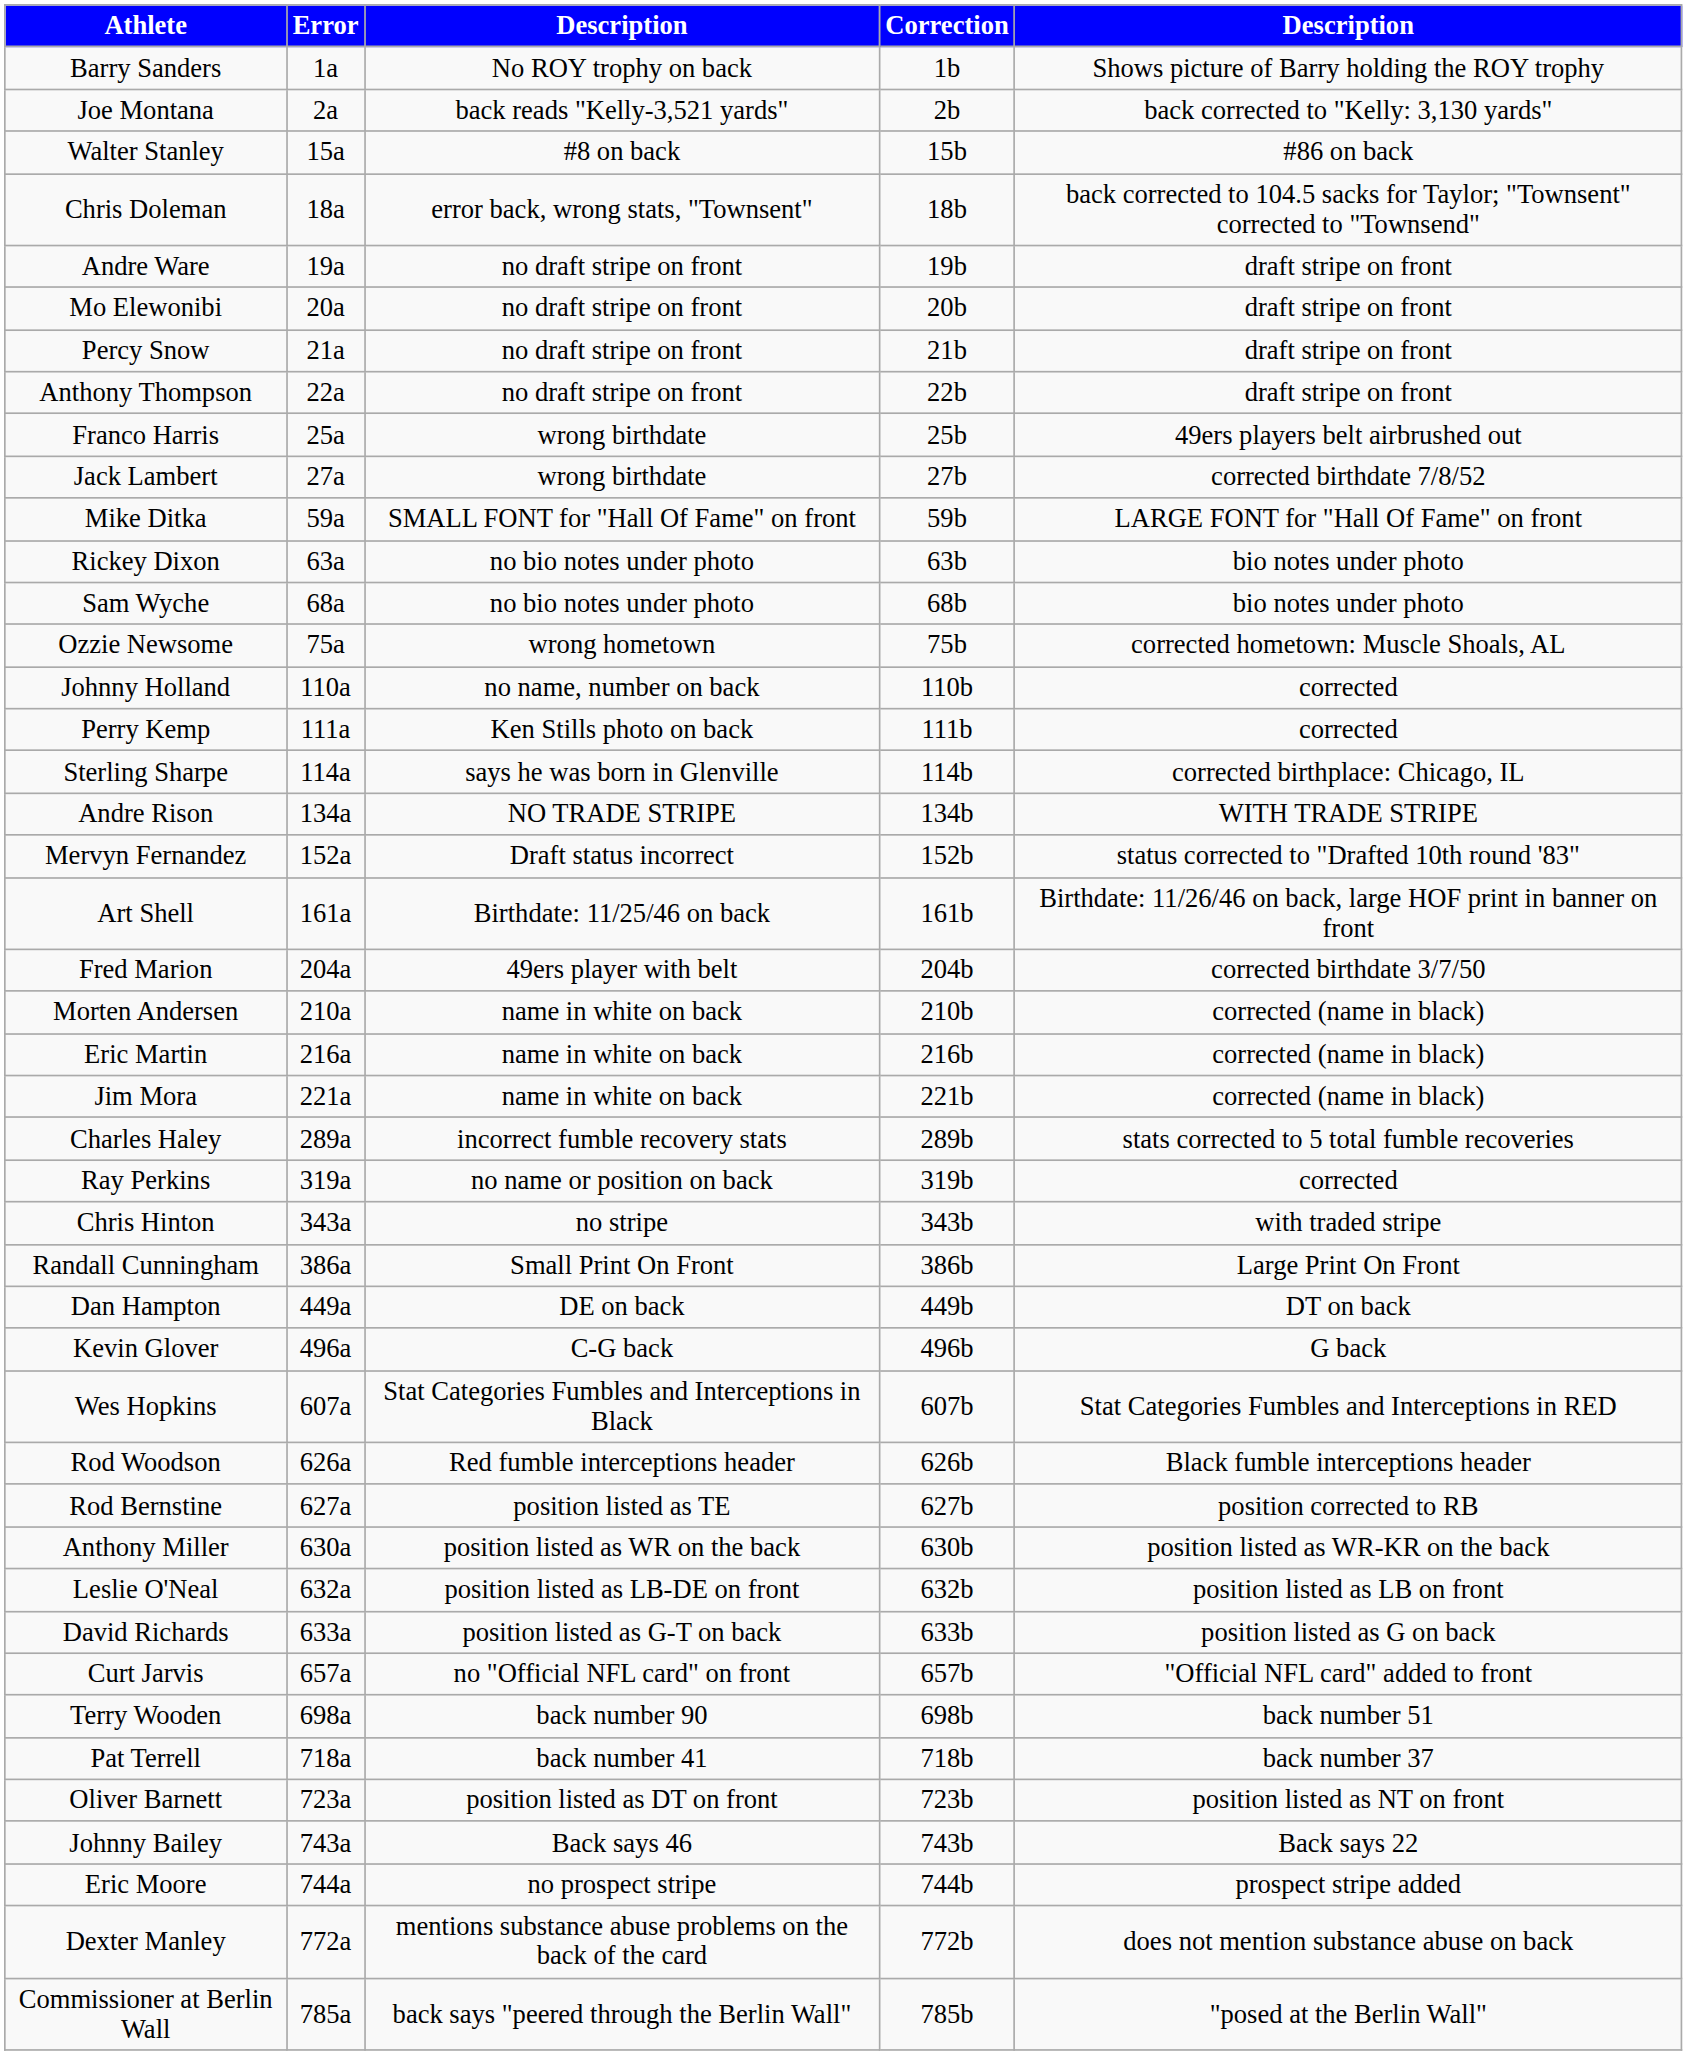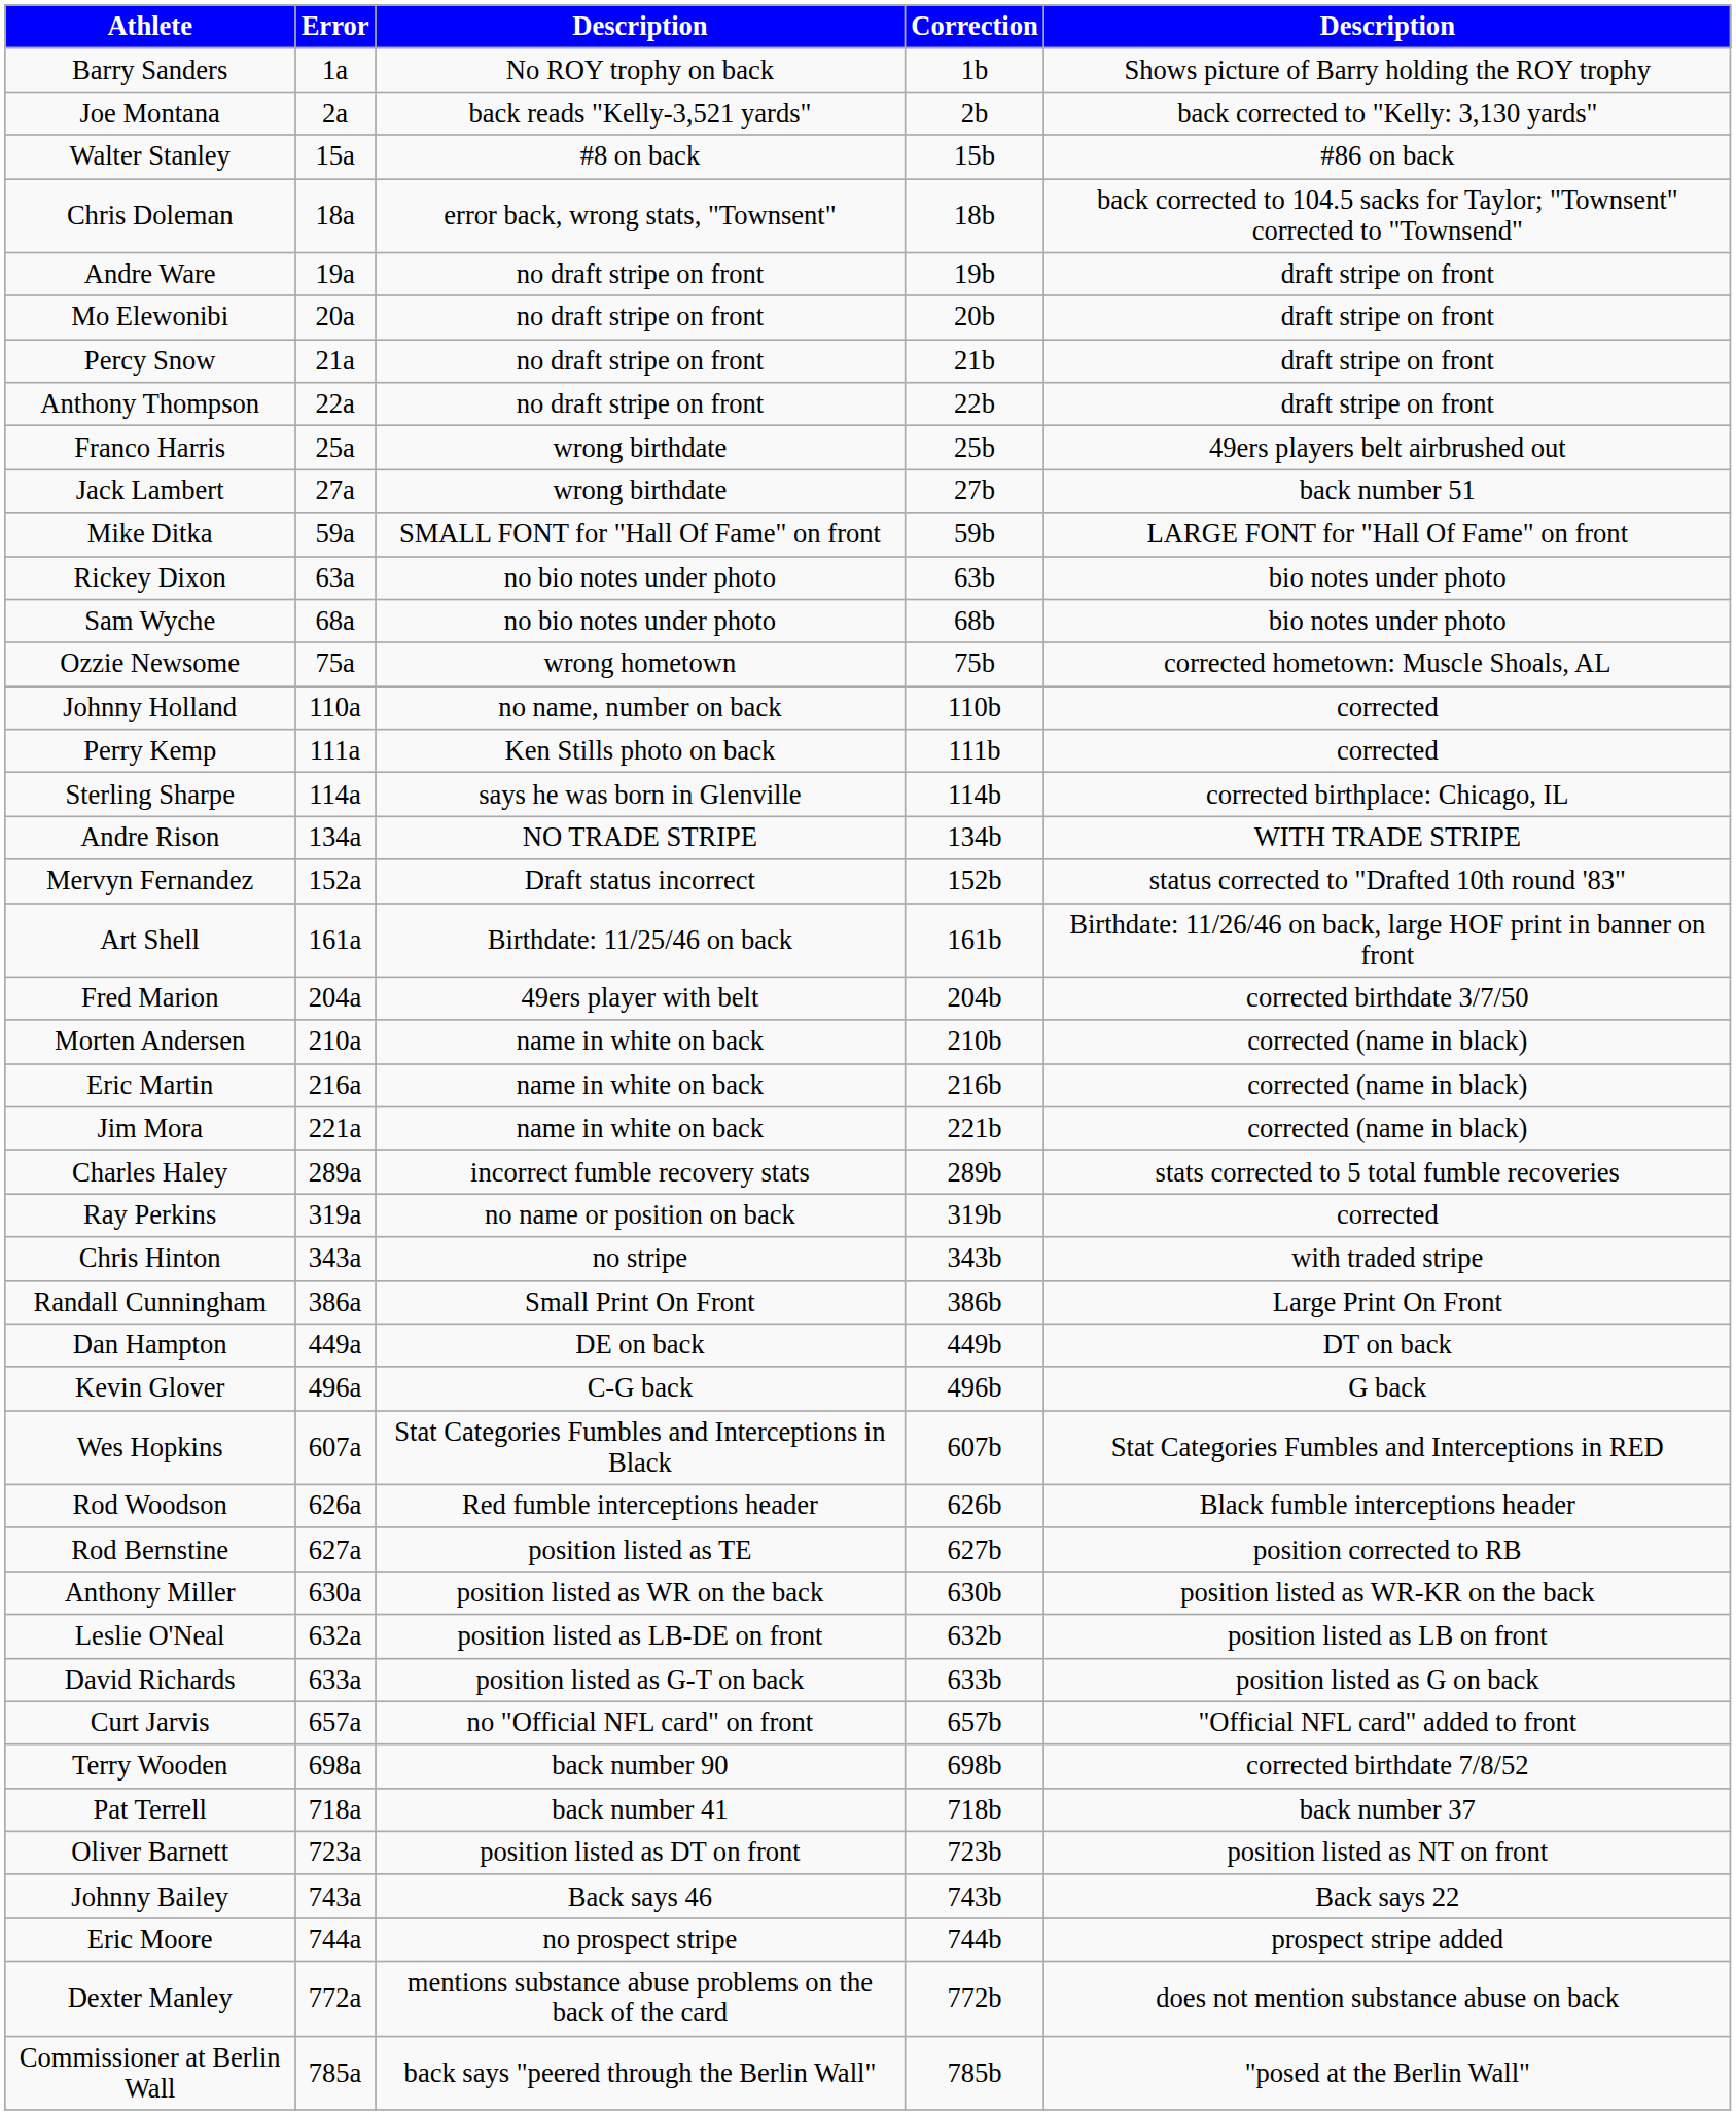Jack Lambert | column 5: corrected birthdate 7/8/52 -> back number 51
Terry Wooden | column 5: back number 51 -> corrected birthdate 7/8/52
